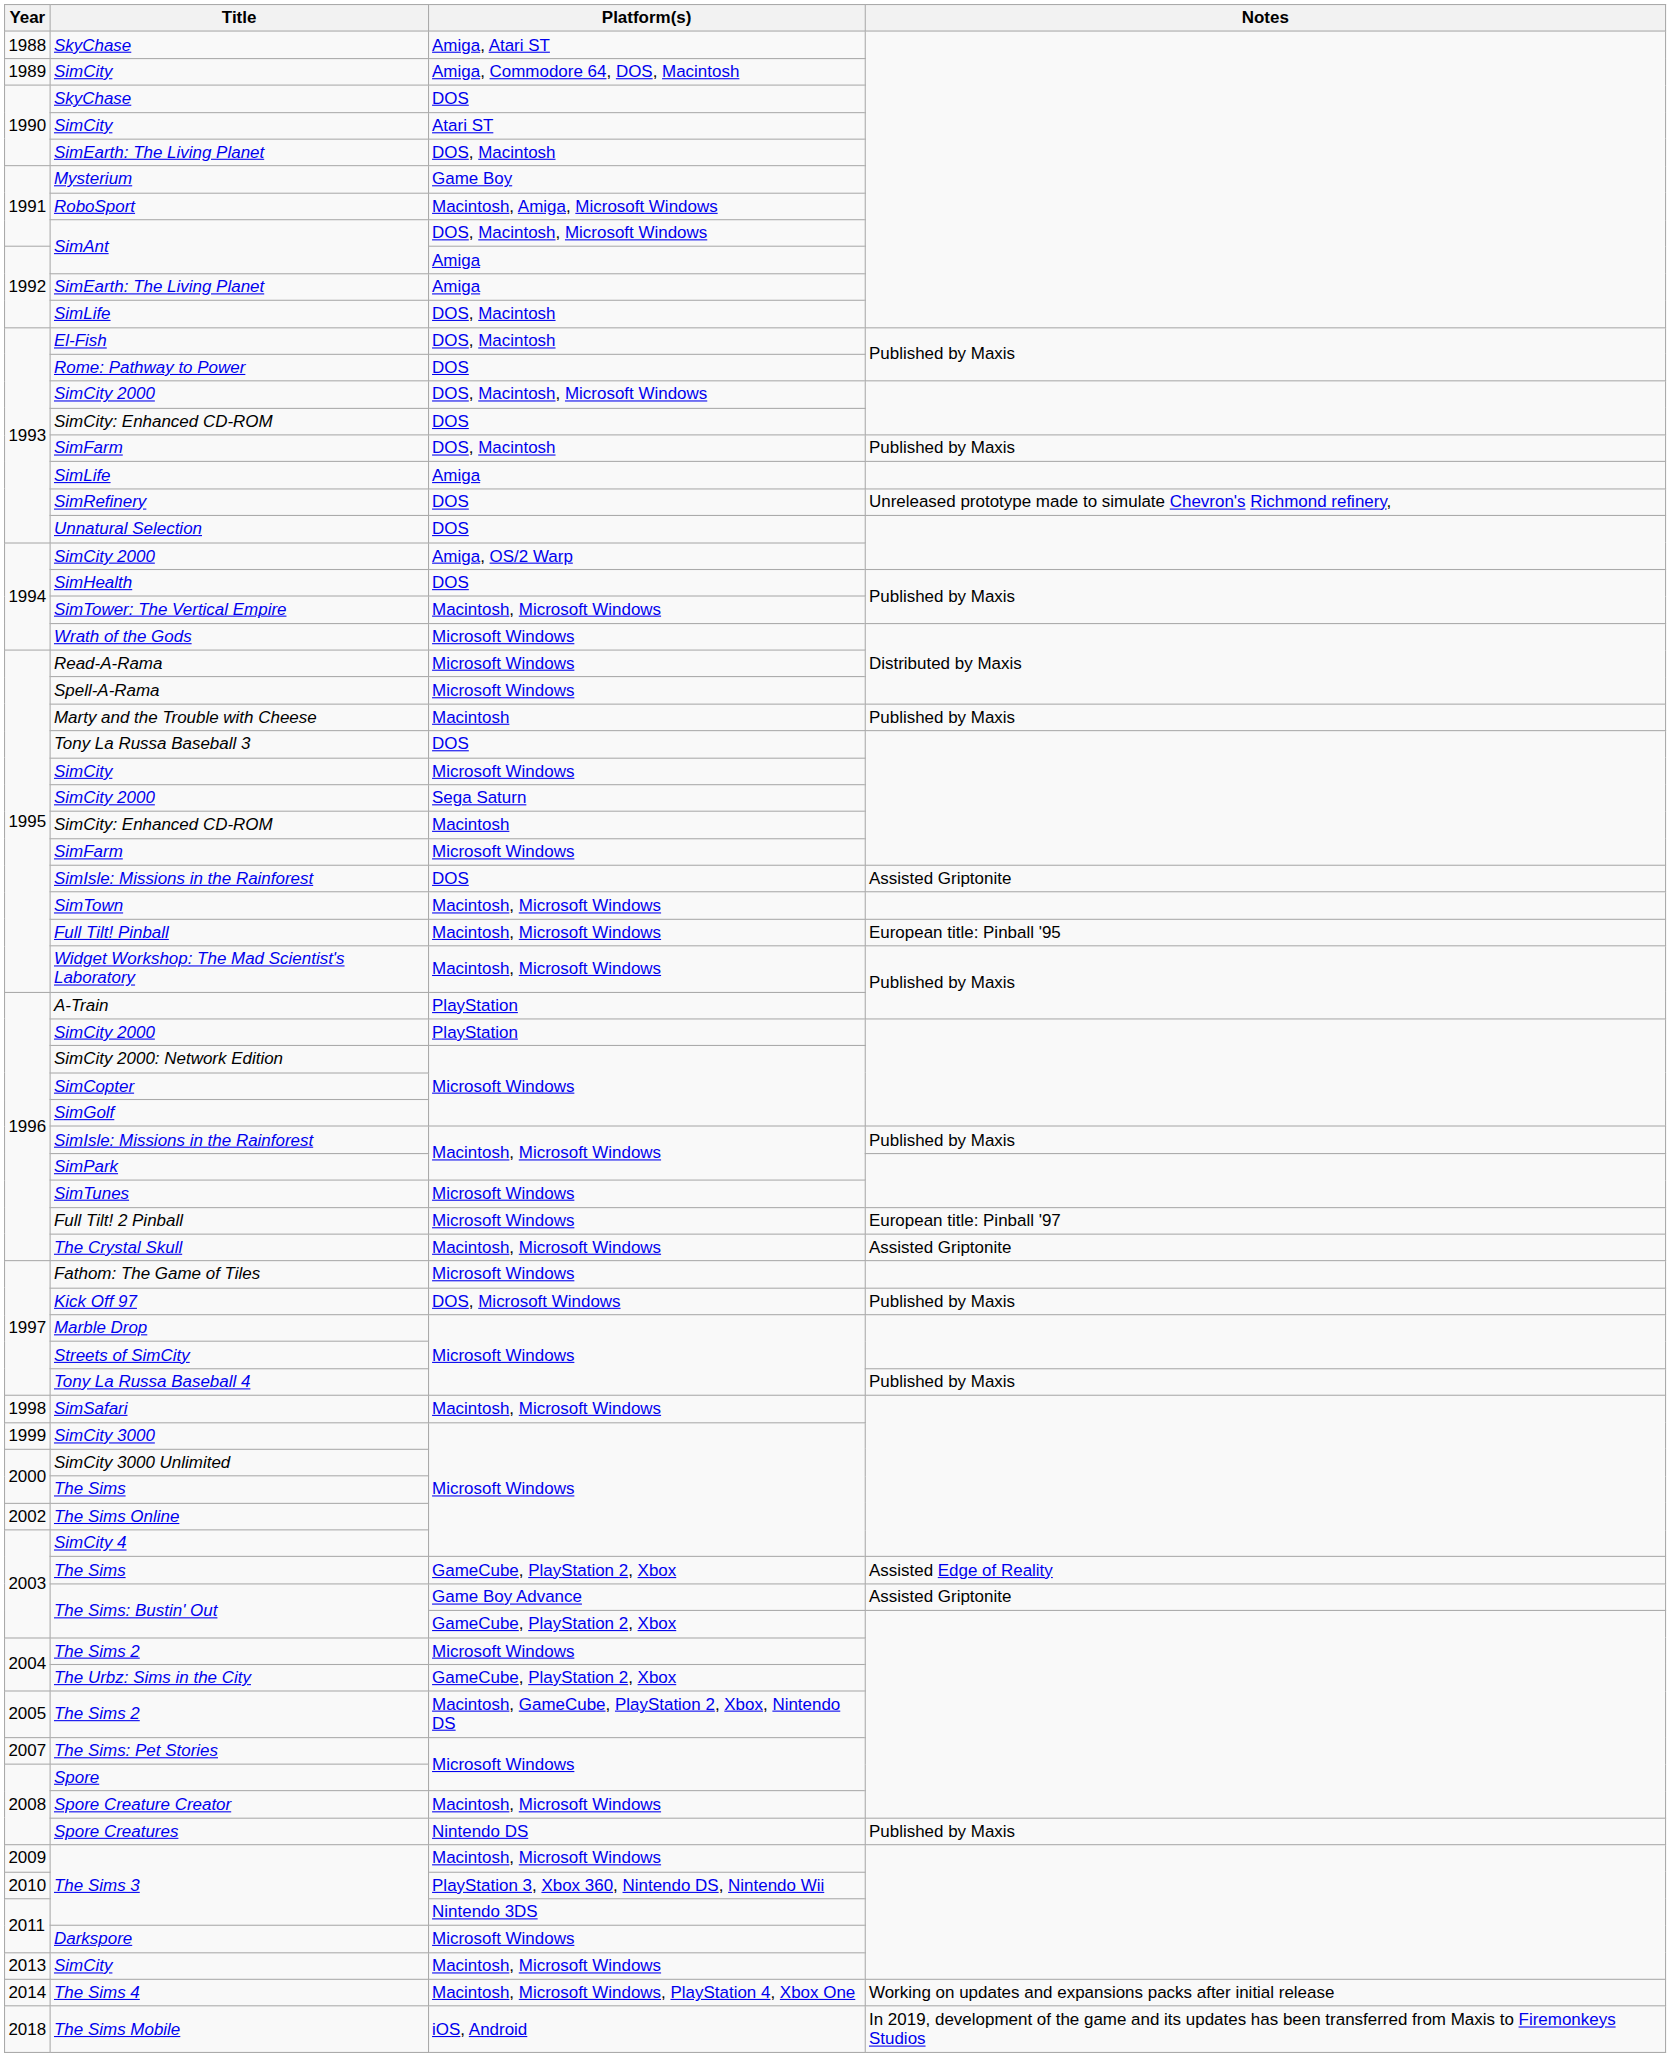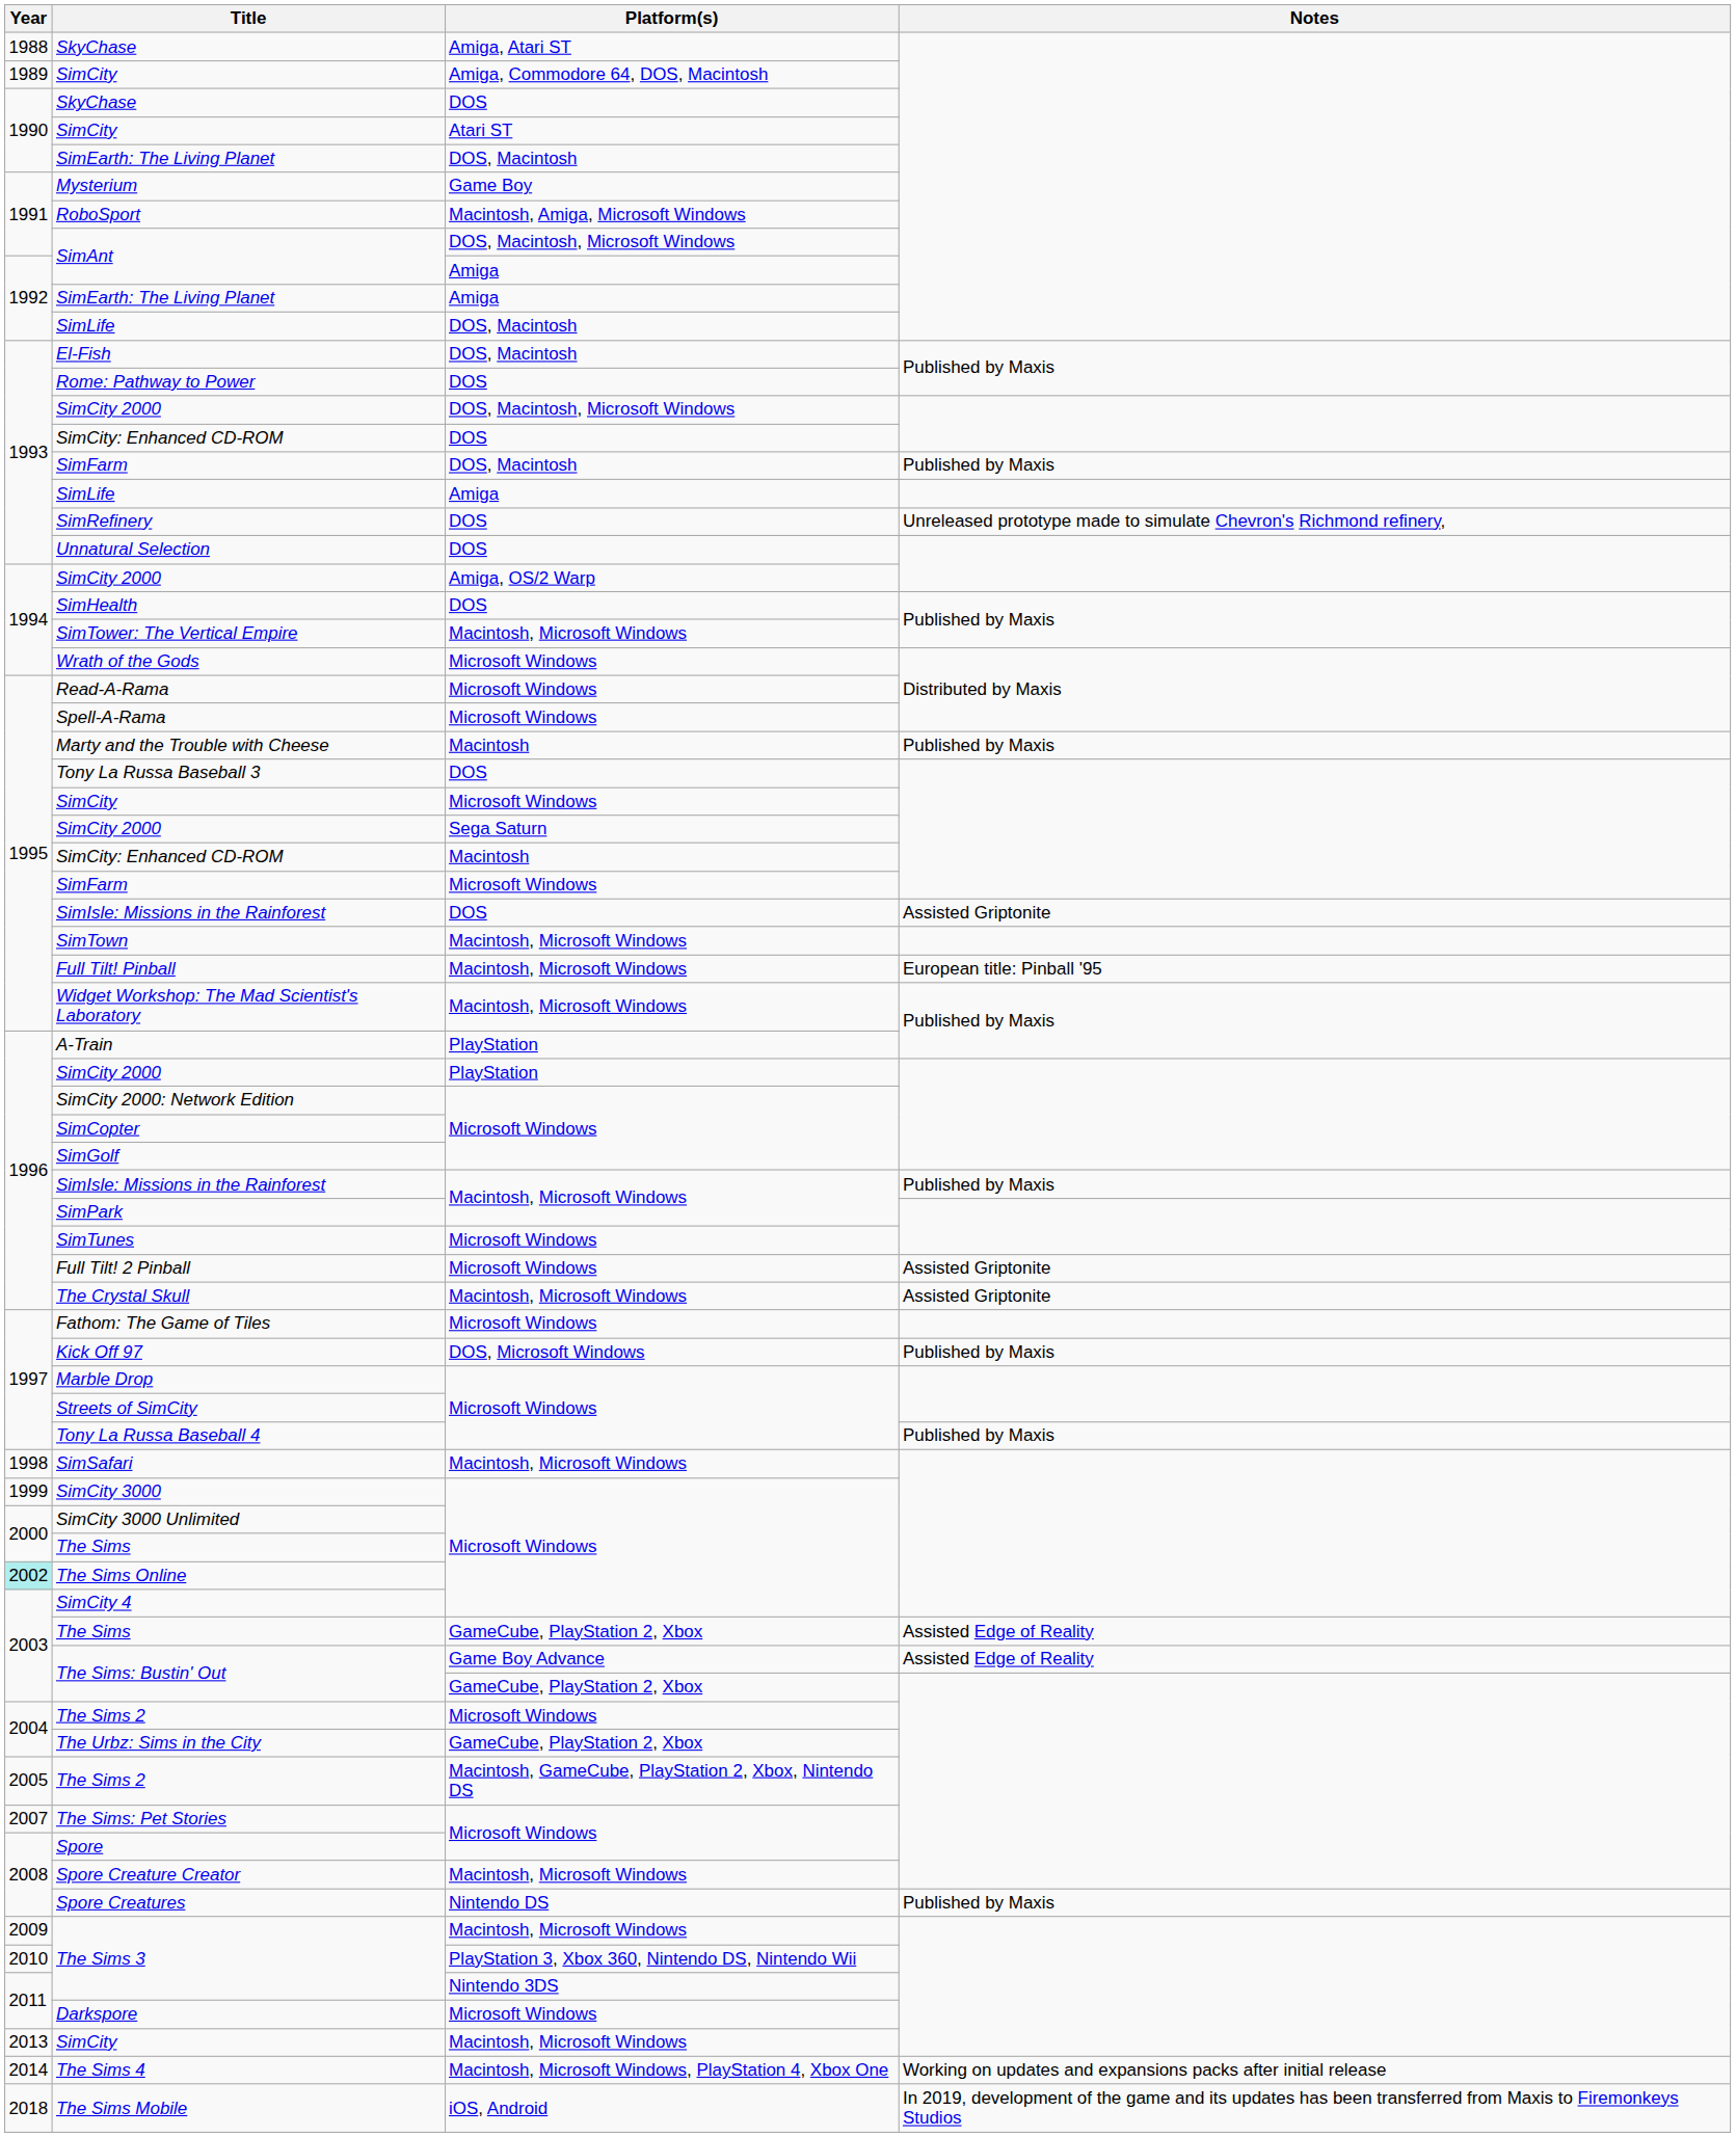Full Tilt! 2 Pinball | Notes: European title: Pinball '97 -> Assisted Griptonite
The Sims Online | Year: no background -> paleturquoise background
The Sims: Bustin' Out / Game Boy Advance | Notes: Assisted Griptonite -> Assisted Edge of Reality
